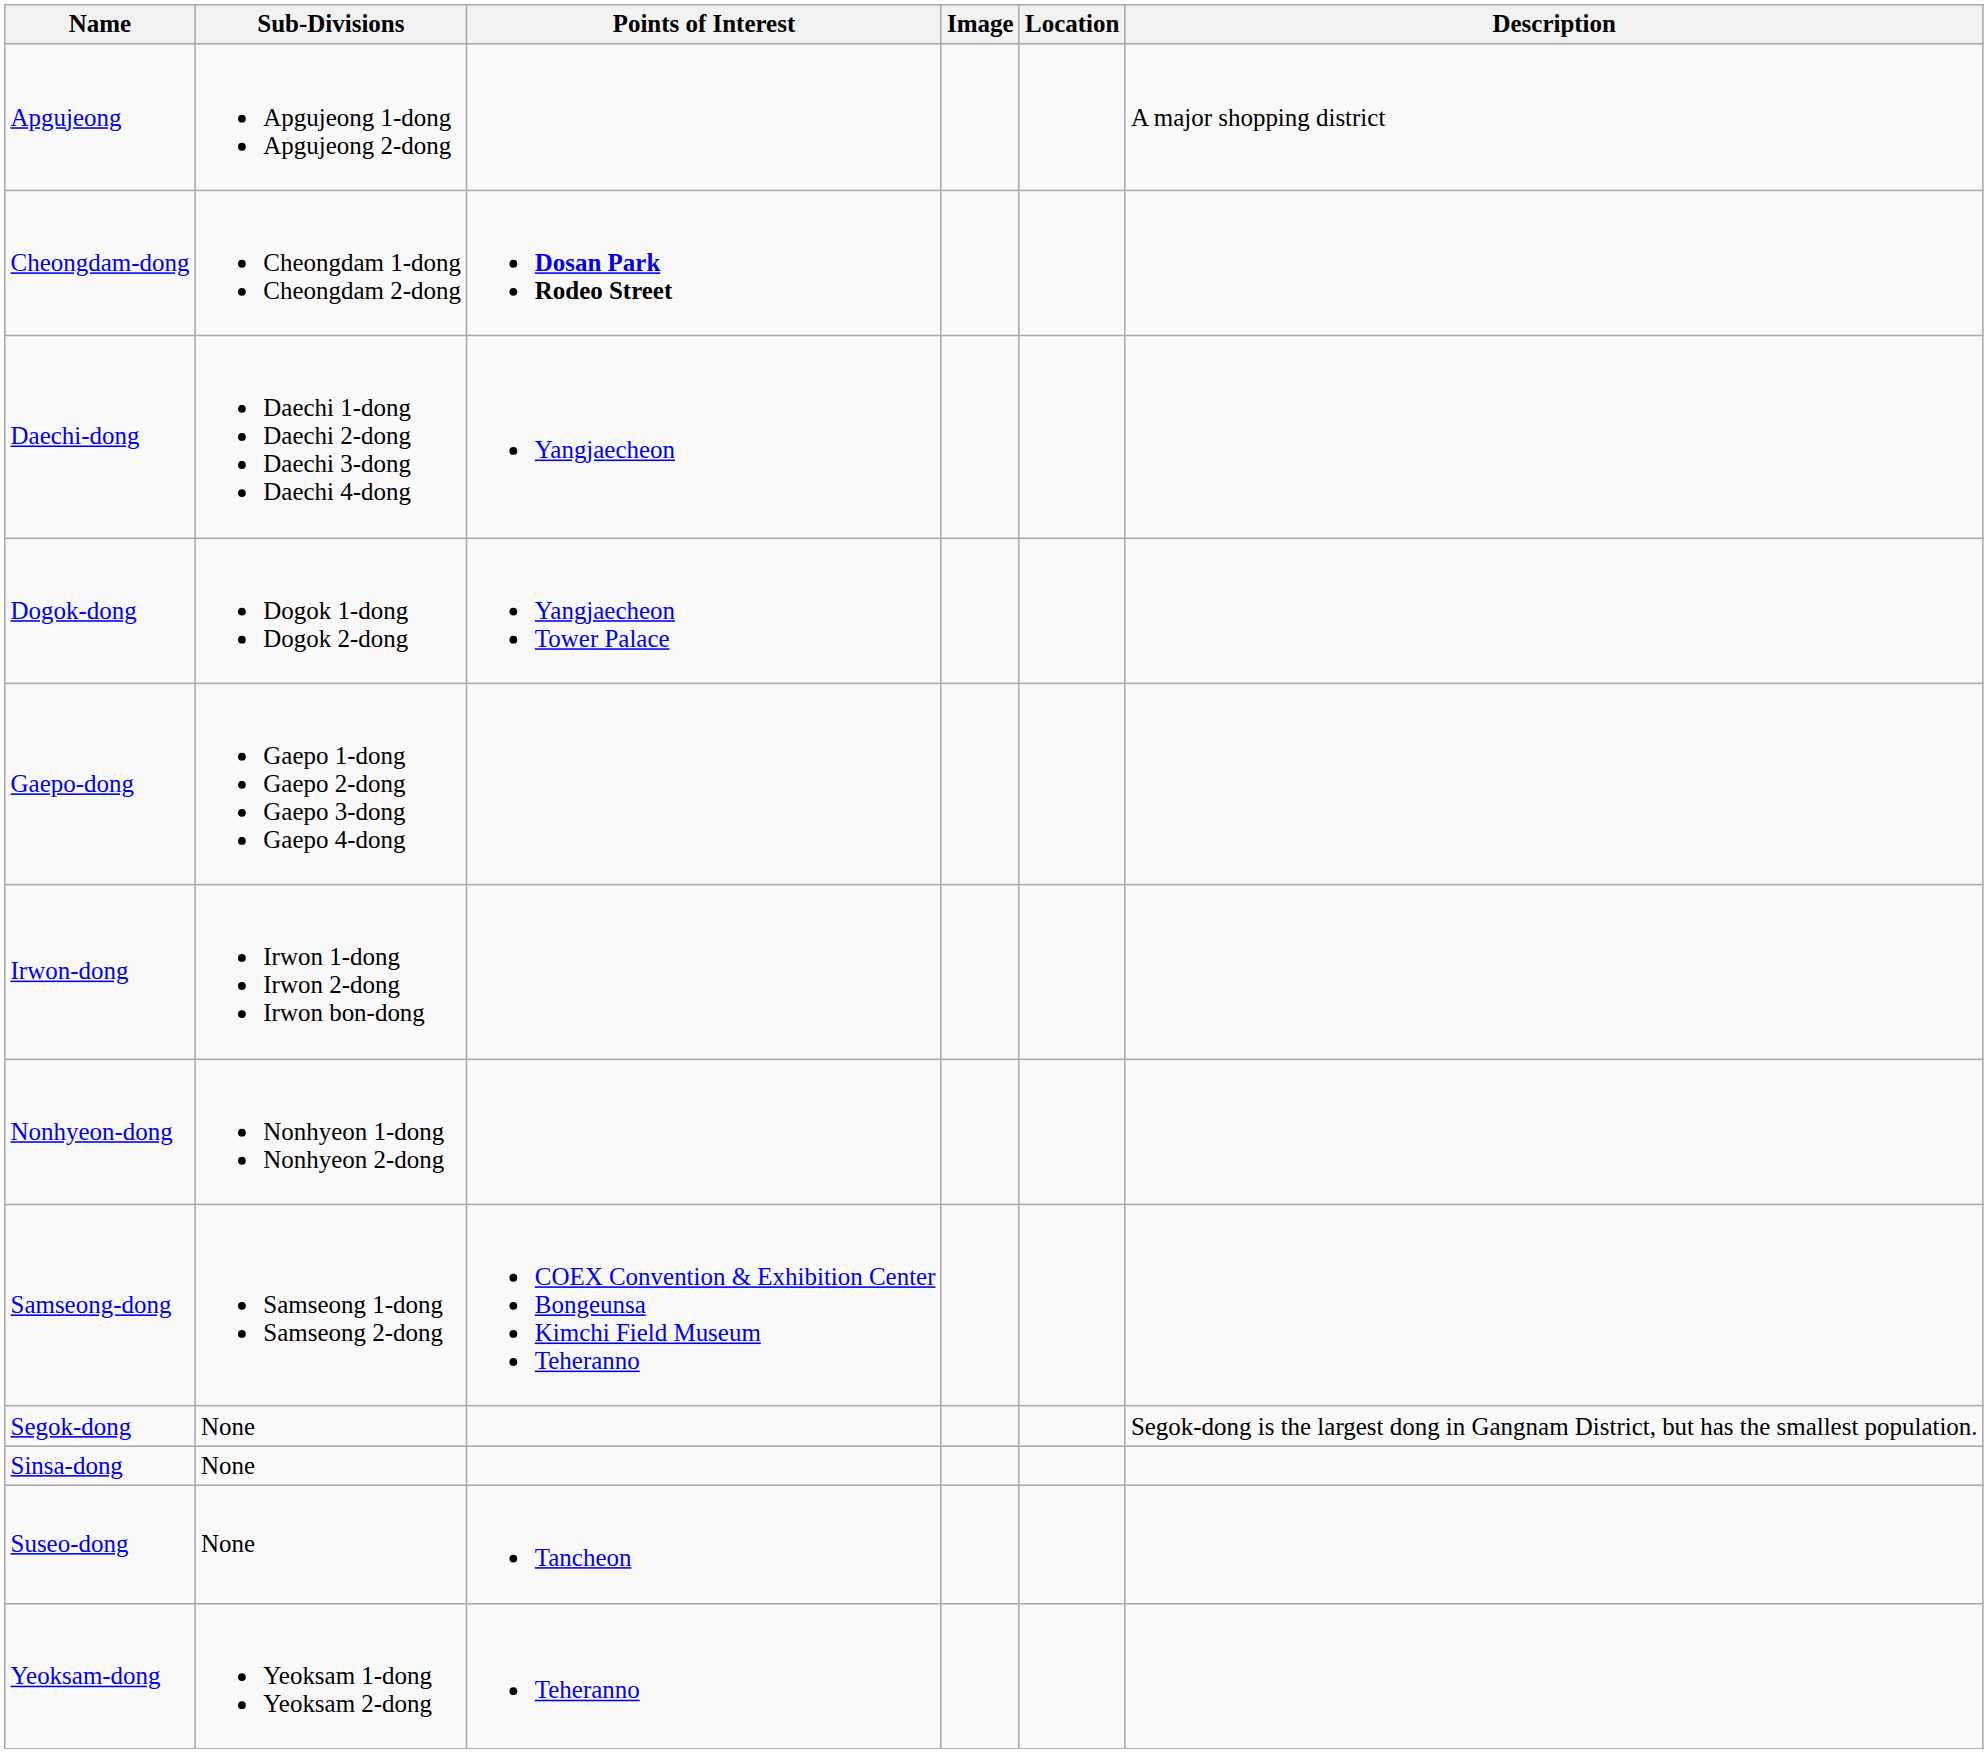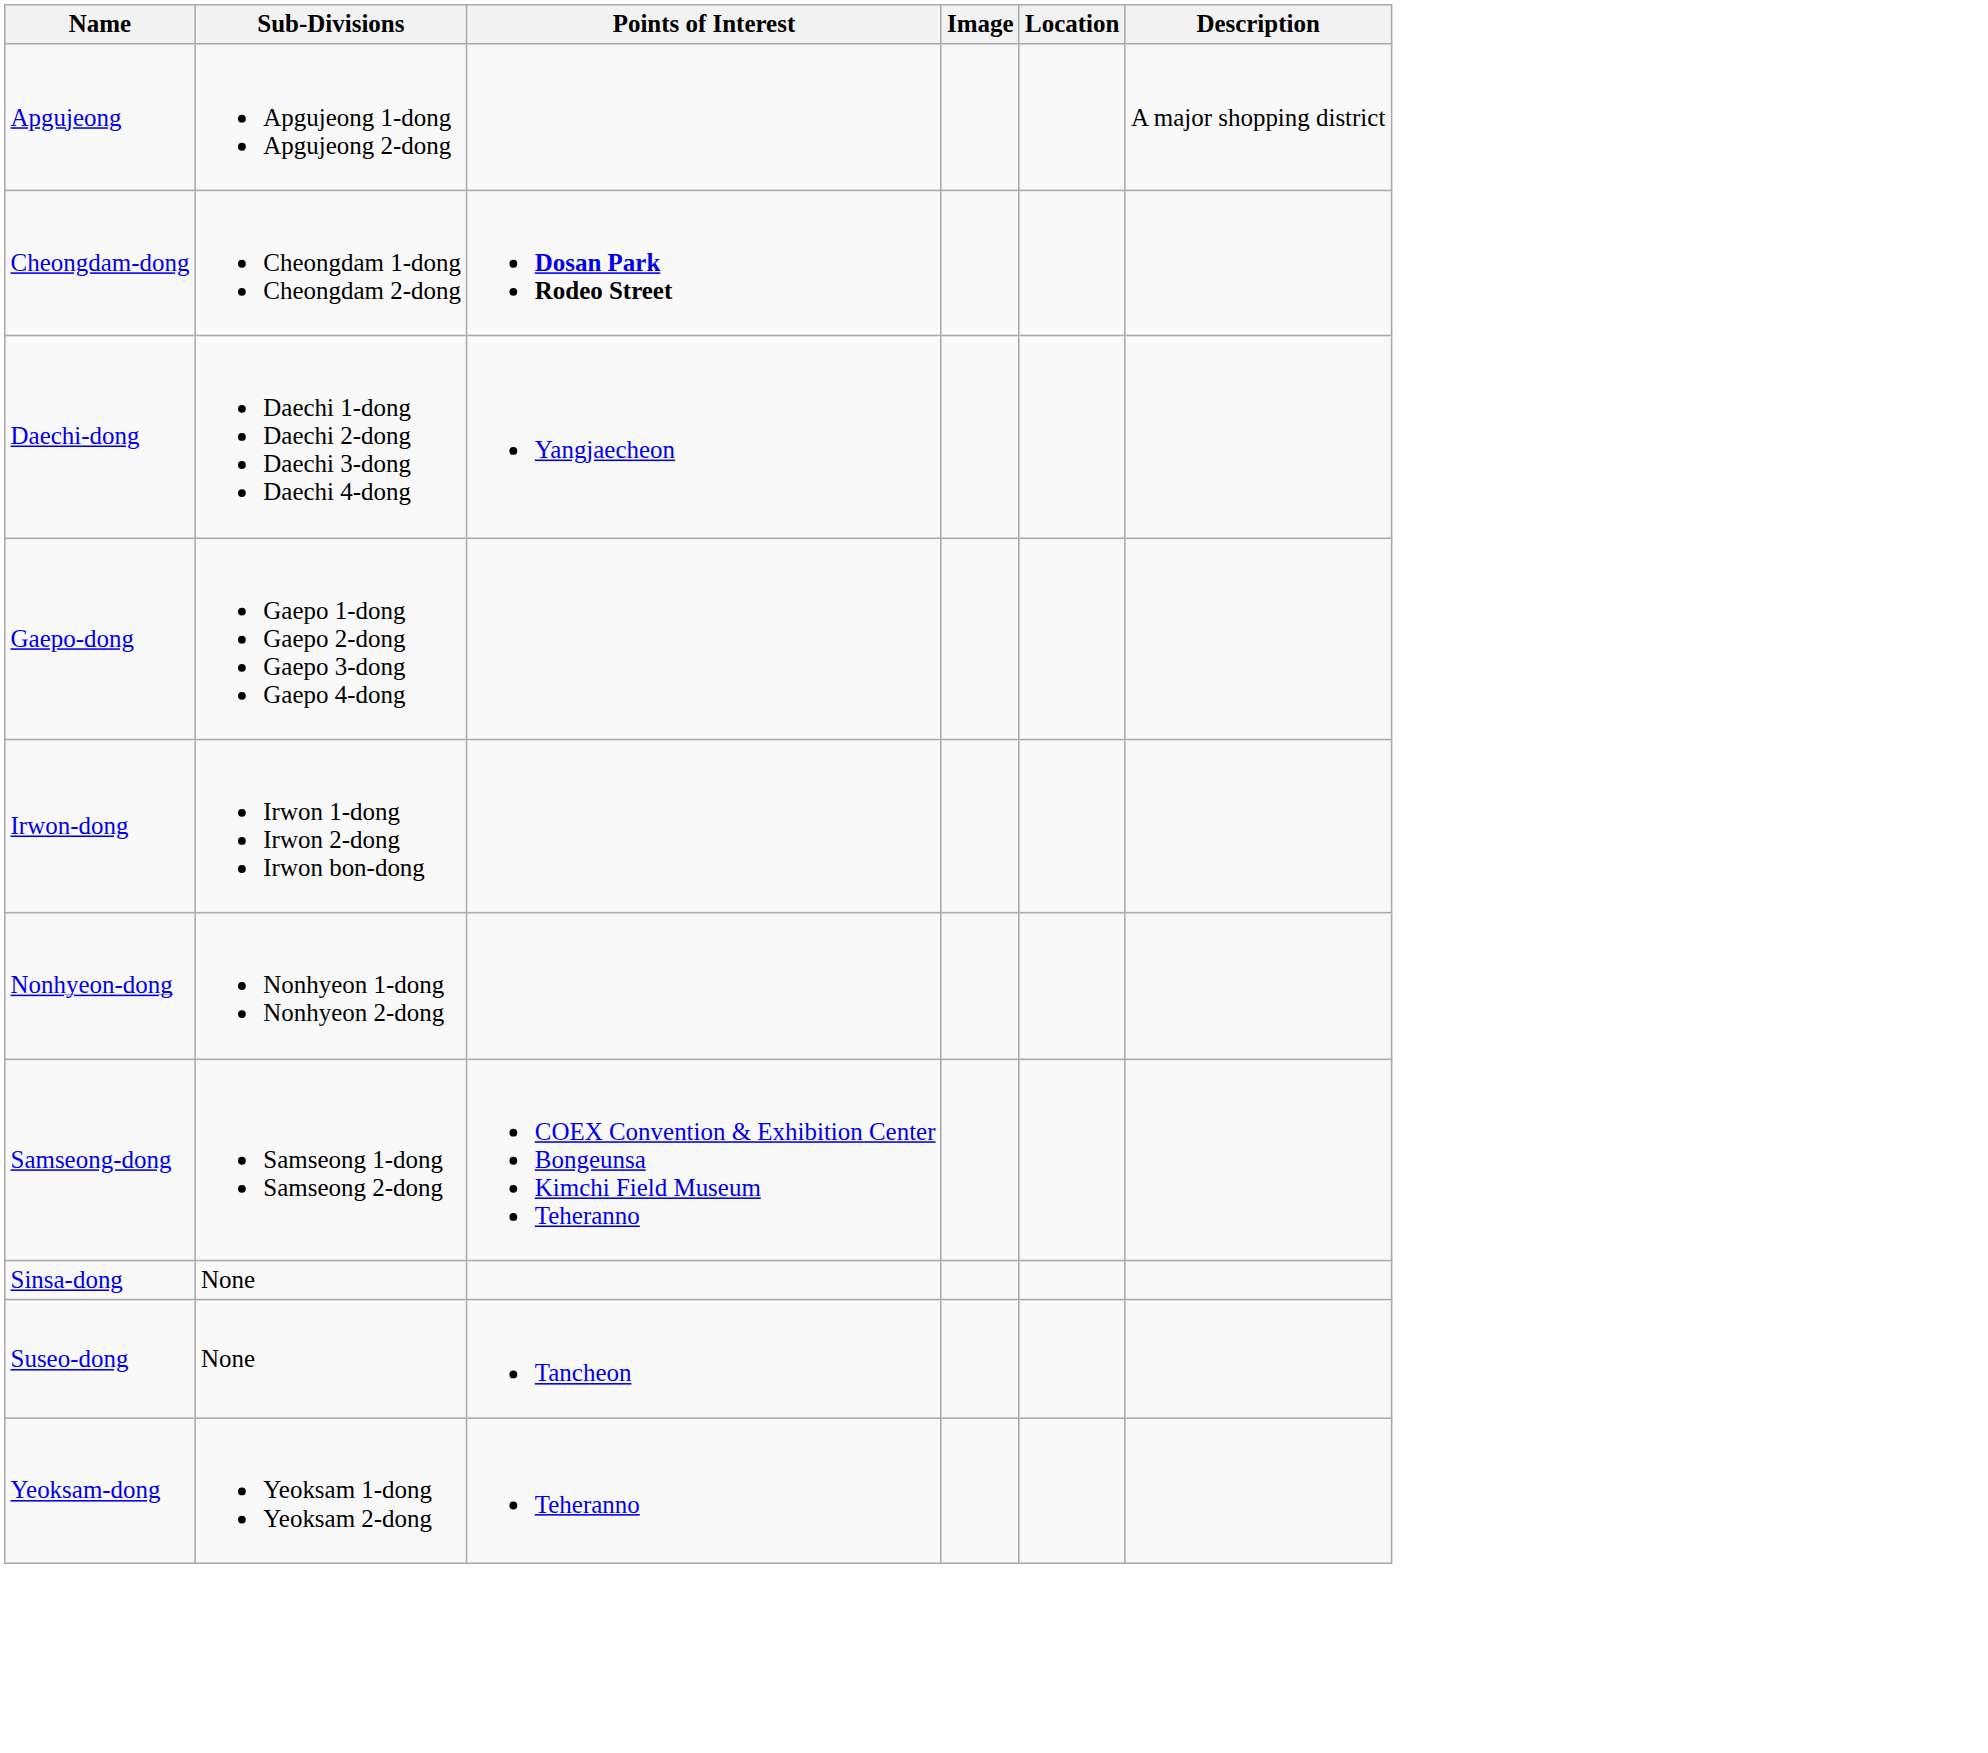- row: Dogok-dong | Dogok 1-dong Dogok 2-dong | Yangjaecheon Tower Palace
- row: Segok-dong | None | Segok-dong is the largest dong in Gangnam District, but has the smallest population.
